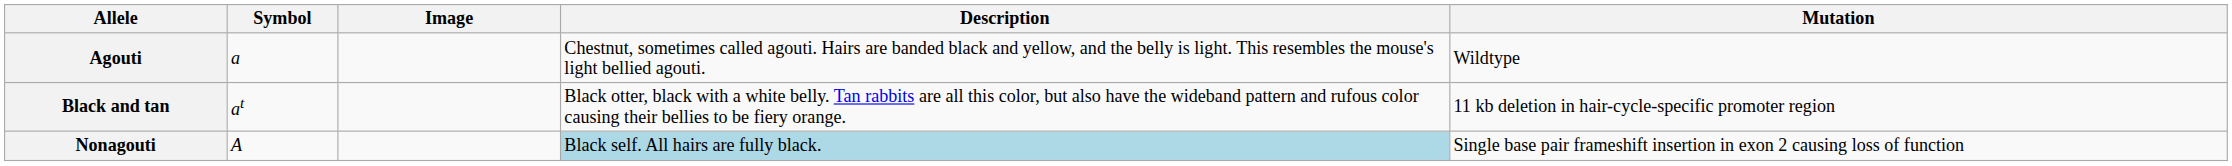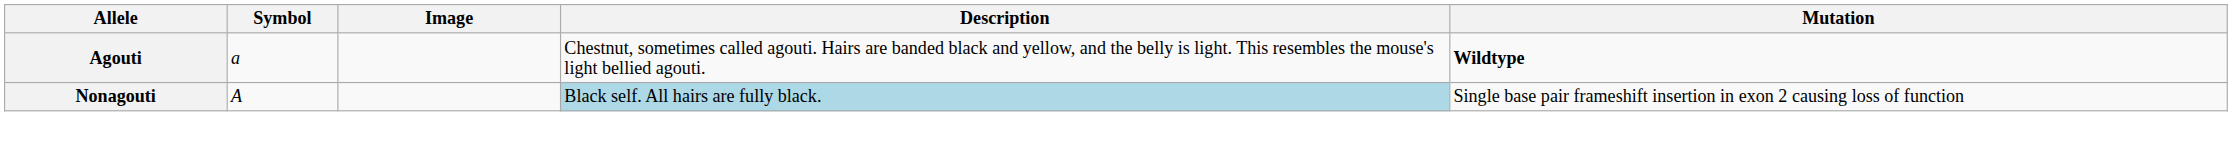Agouti | Mutation: normal -> bold
- row: Black and tan | at | Black otter, black with a white belly. Tan rabbits are all this color, but also have the wideband pattern and rufous color causing their bellies to be fiery orange. | 11 kb deletion in hair-cycle-specific promoter region
